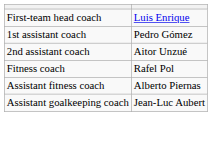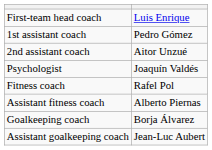+ row: Psychologist | Joaquín Valdés
+ row: Goalkeeping coach | Borja Álvarez
